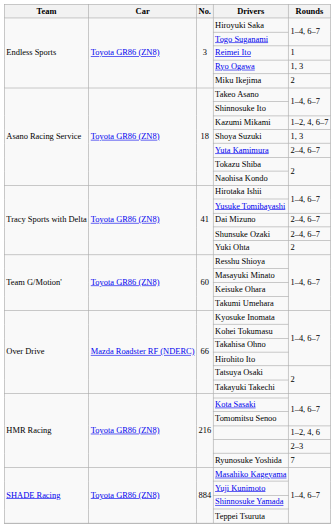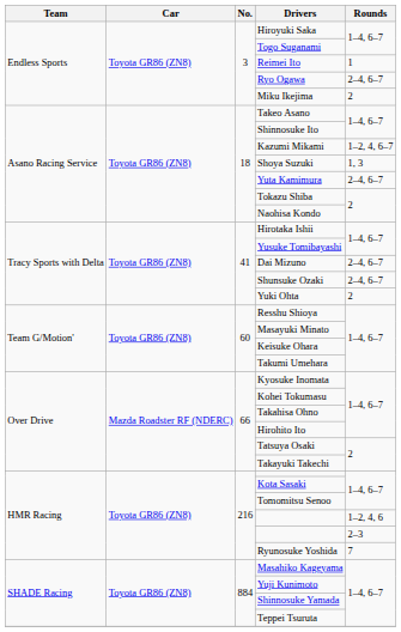Ryo Ogawa | Rounds: 1, 3 -> 2–4, 6–7
